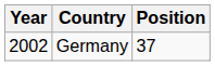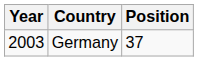Germany | Year: 2002 -> 2003
